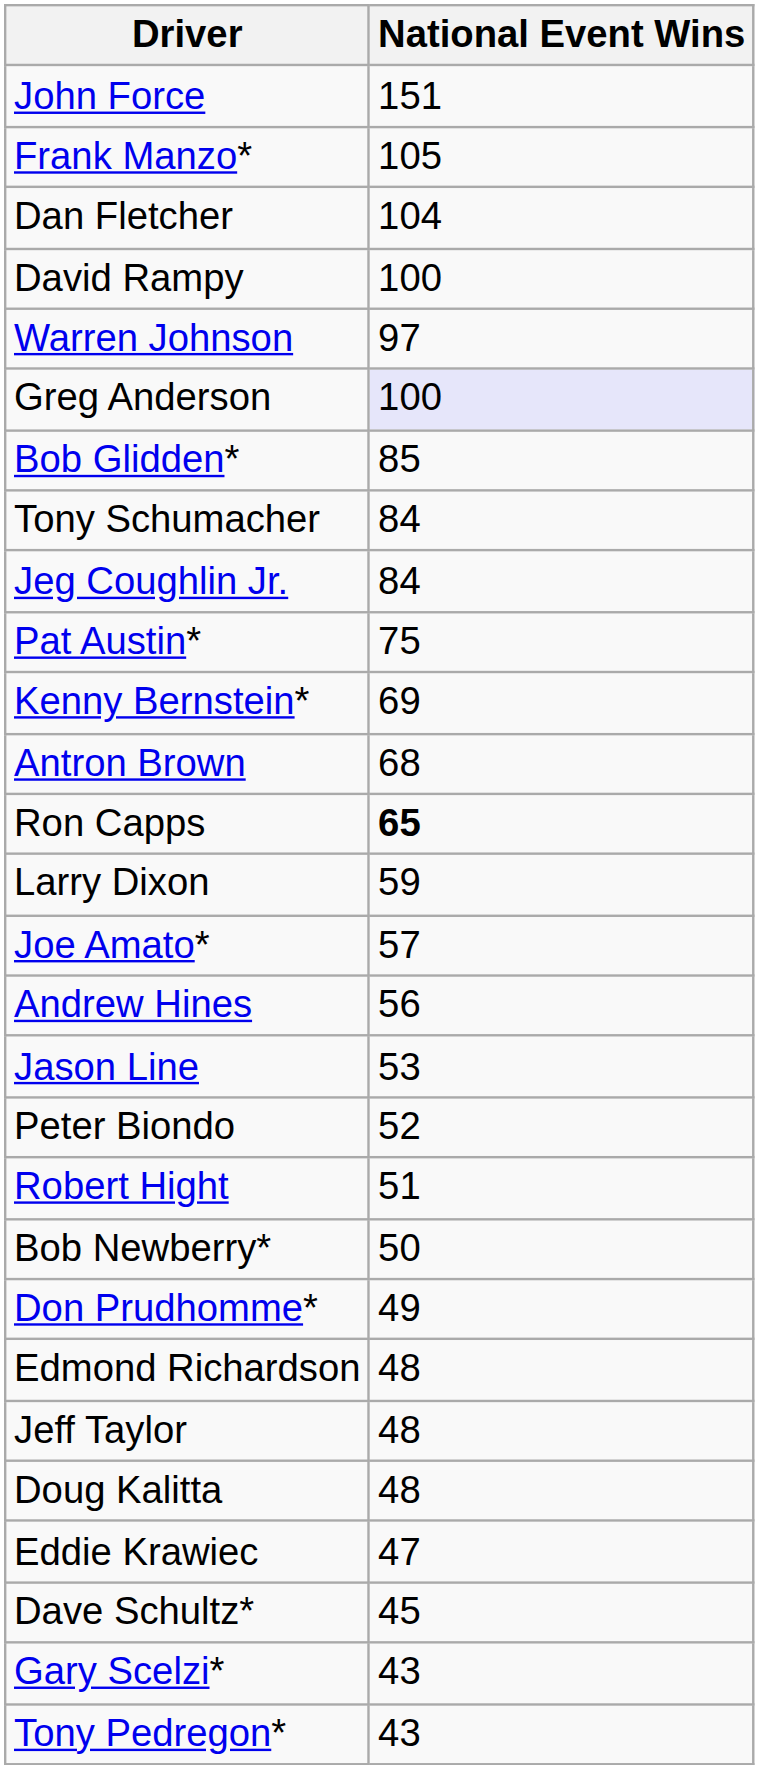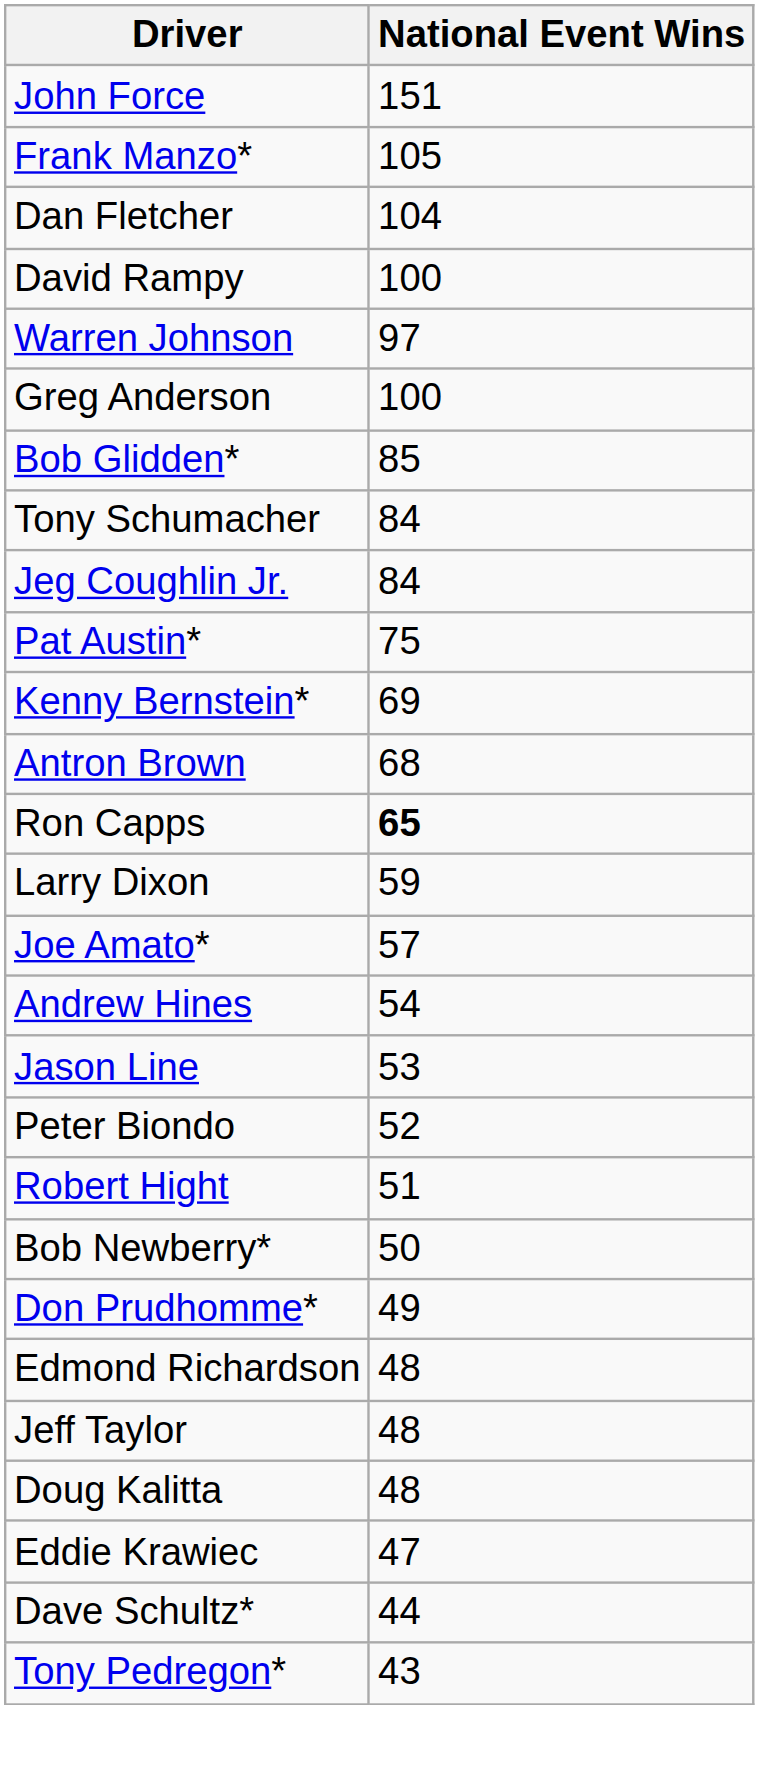Greg Anderson | National Event Wins: lavender background -> no background
Andrew Hines | National Event Wins: 56 -> 54
Dave Schultz* | National Event Wins: 45 -> 44
- row: Gary Scelzi* | 43
